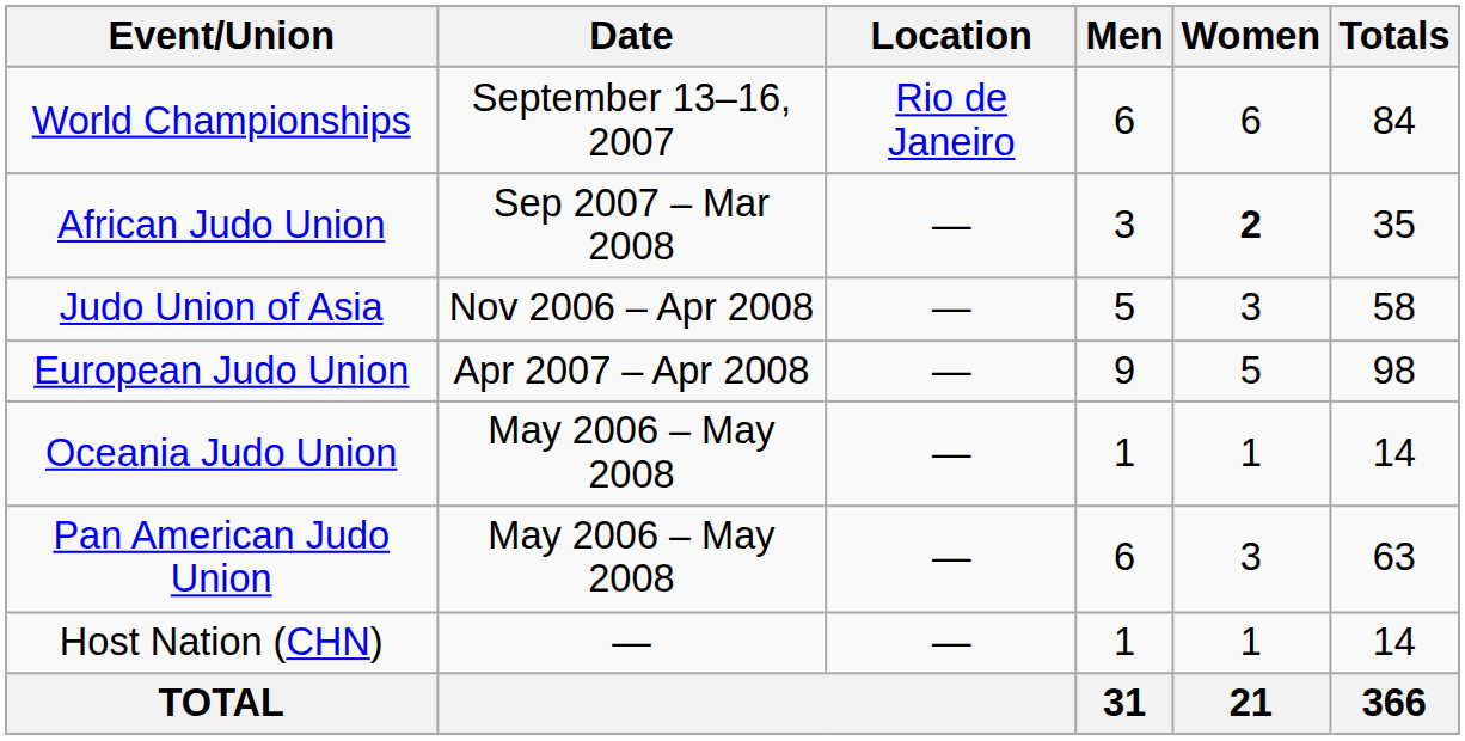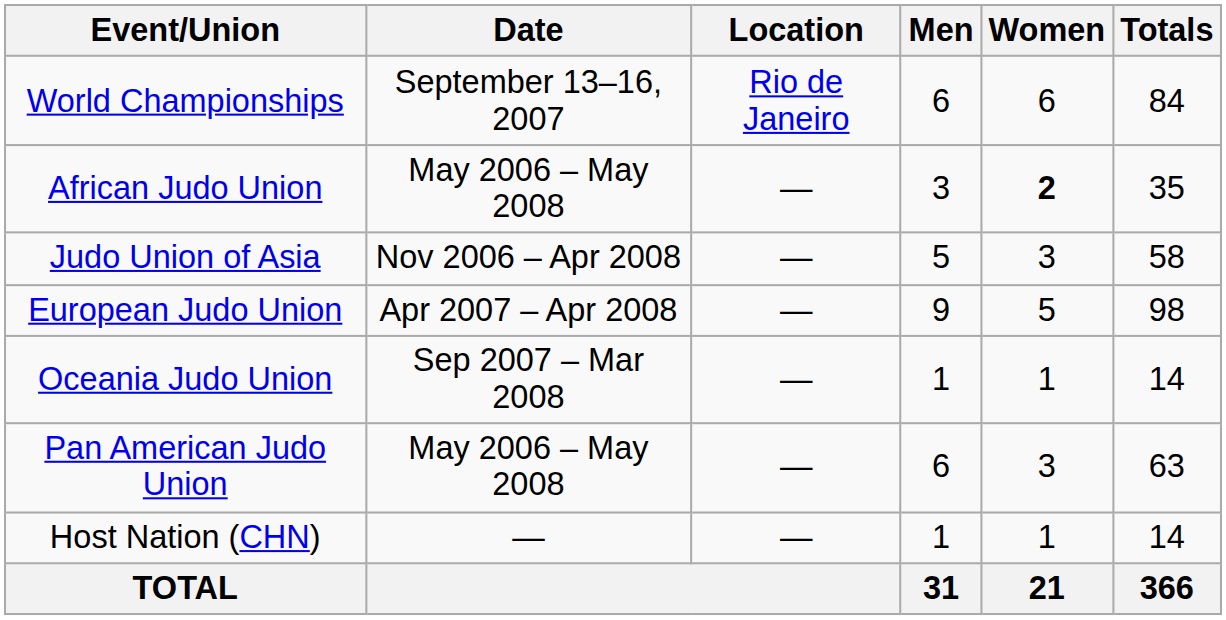African Judo Union | Date: Sep 2007 – Mar 2008 -> May 2006 – May 2008
Oceania Judo Union | Date: May 2006 – May 2008 -> Sep 2007 – Mar 2008
